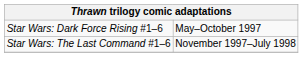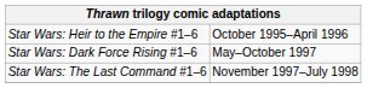+ row: Star Wars: Heir to the Empire #1–6 | October 1995–April 1996
